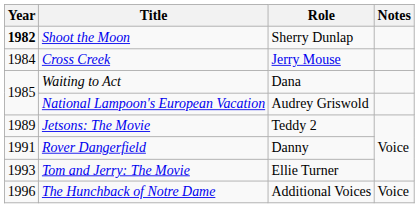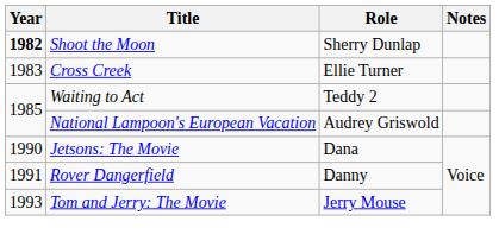Cross Creek | Year: 1984 -> 1983
Cross Creek | Role: Jerry Mouse -> Ellie Turner
Waiting to Act | Role: Dana -> Teddy 2
Jetsons: The Movie | Year: 1989 -> 1990
Jetsons: The Movie | Role: Teddy 2 -> Dana
Tom and Jerry: The Movie | Role: Ellie Turner -> Jerry Mouse
- row: 1996 | The Hunchback of Notre Dame | Additional Voices | Voice
